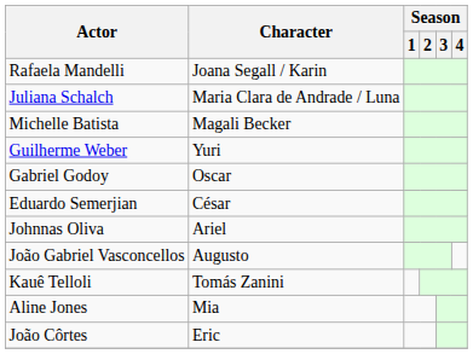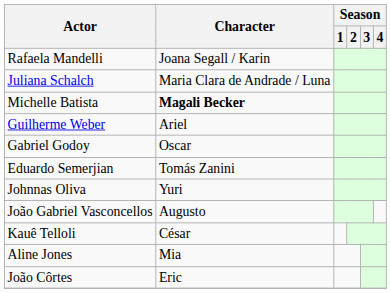Michelle Batista | Character: normal -> bold
Guilherme Weber | Character: Yuri -> Ariel
Eduardo Semerjian | Character: César -> Tomás Zanini
Johnnas Oliva | Character: Ariel -> Yuri
Kauê Telloli | Character: Tomás Zanini -> César
